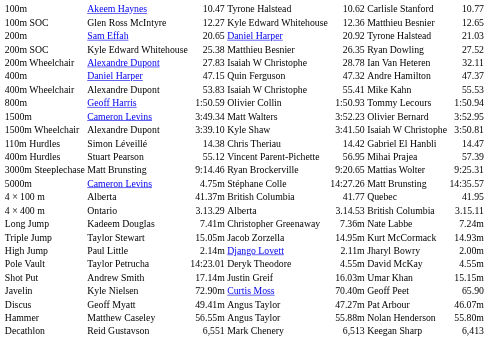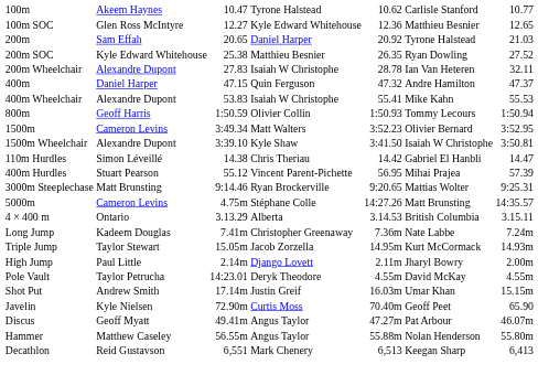- row: 4 × 100 m | Alberta | 41.37m | British Columbia | 41.77 | Quebec | 41.95
